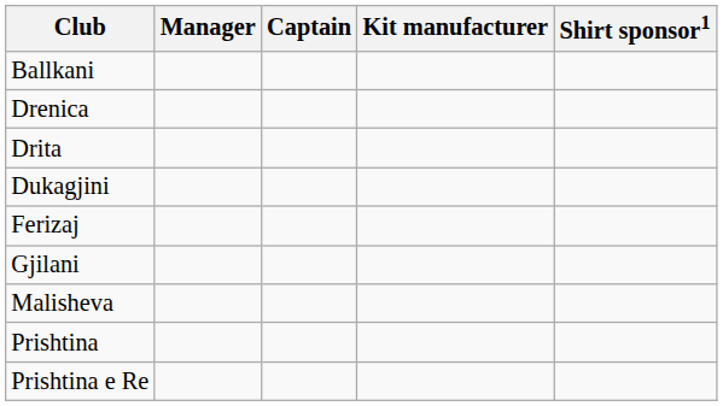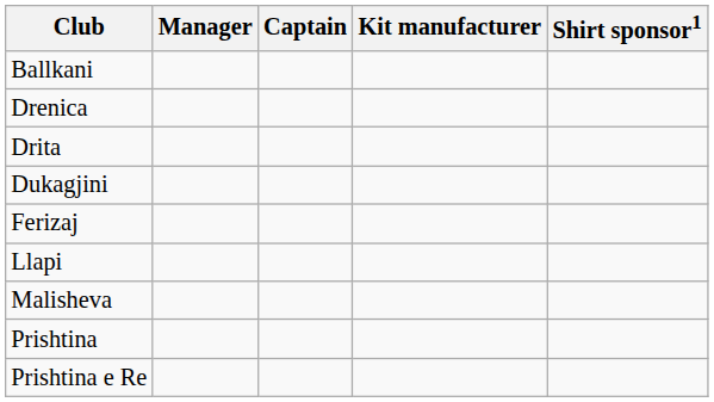- row: Gjilani
+ row: Llapi
